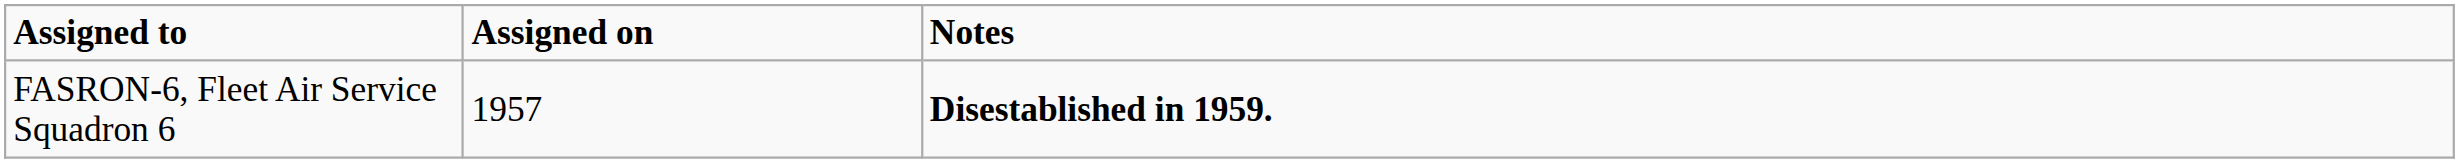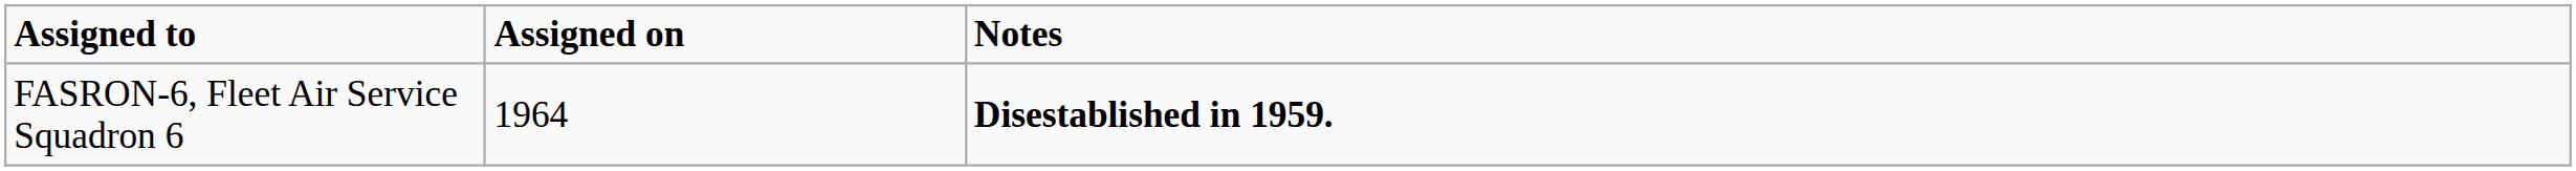FASRON-6, Fleet Air Service Squadron 6 | Assigned on: 1957 -> 1964
